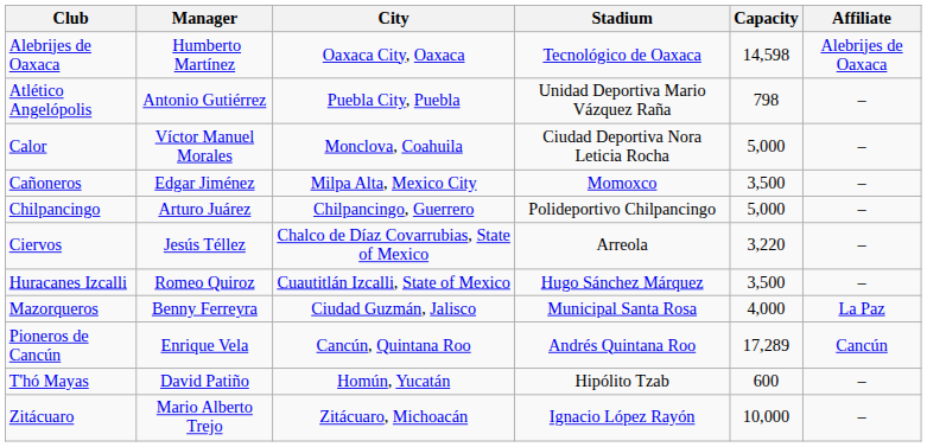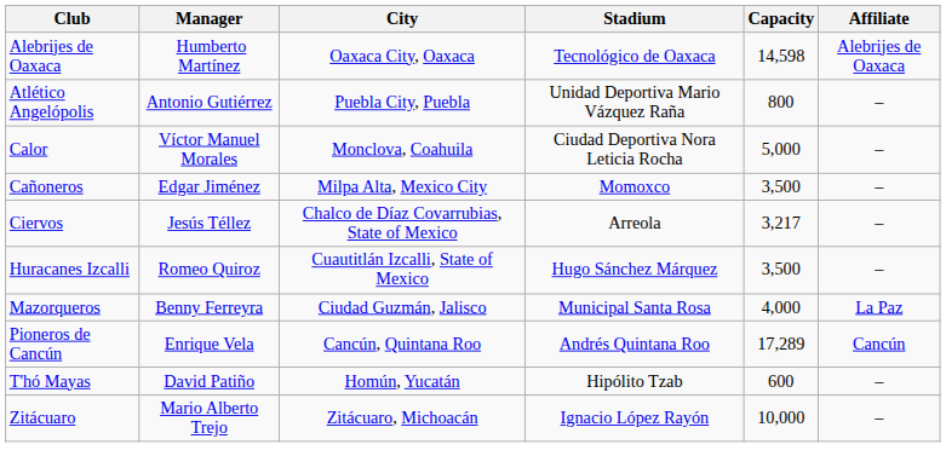Atlético Angelópolis | Capacity: 798 -> 800
- row: Chilpancingo | Arturo Juárez | Chilpancingo, Guerrero | Polideportivo Chilpancingo | 5,000 | –
Ciervos | Capacity: 3,220 -> 3,217
